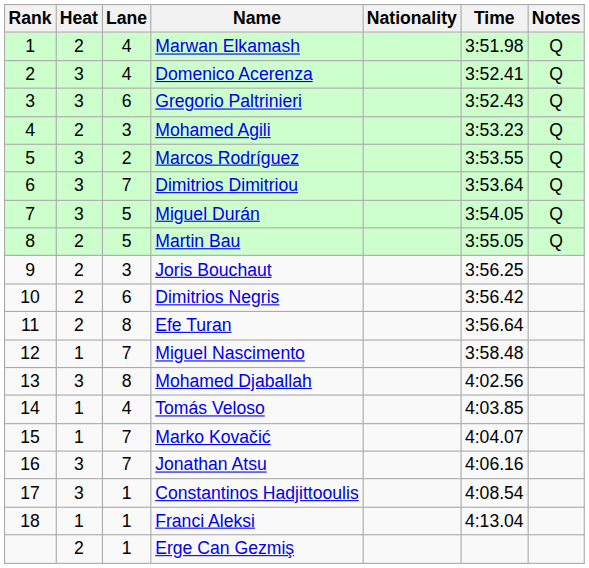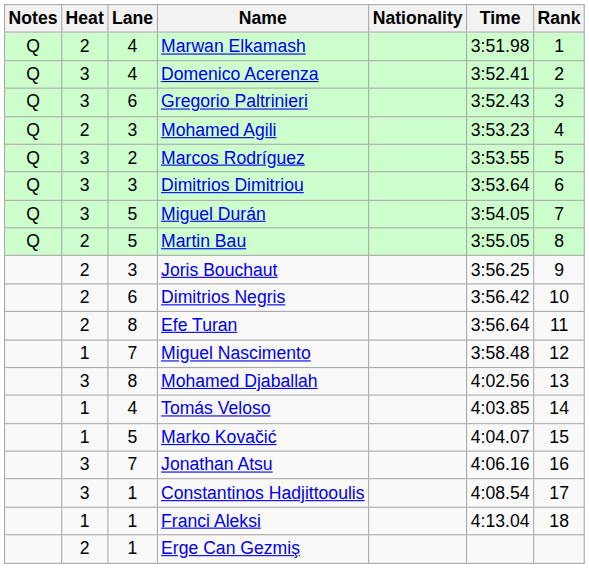columns swapped: Rank <-> Notes
Dimitrios Dimitriou | Lane: 7 -> 3
Marko Kovačić | Lane: 7 -> 5
